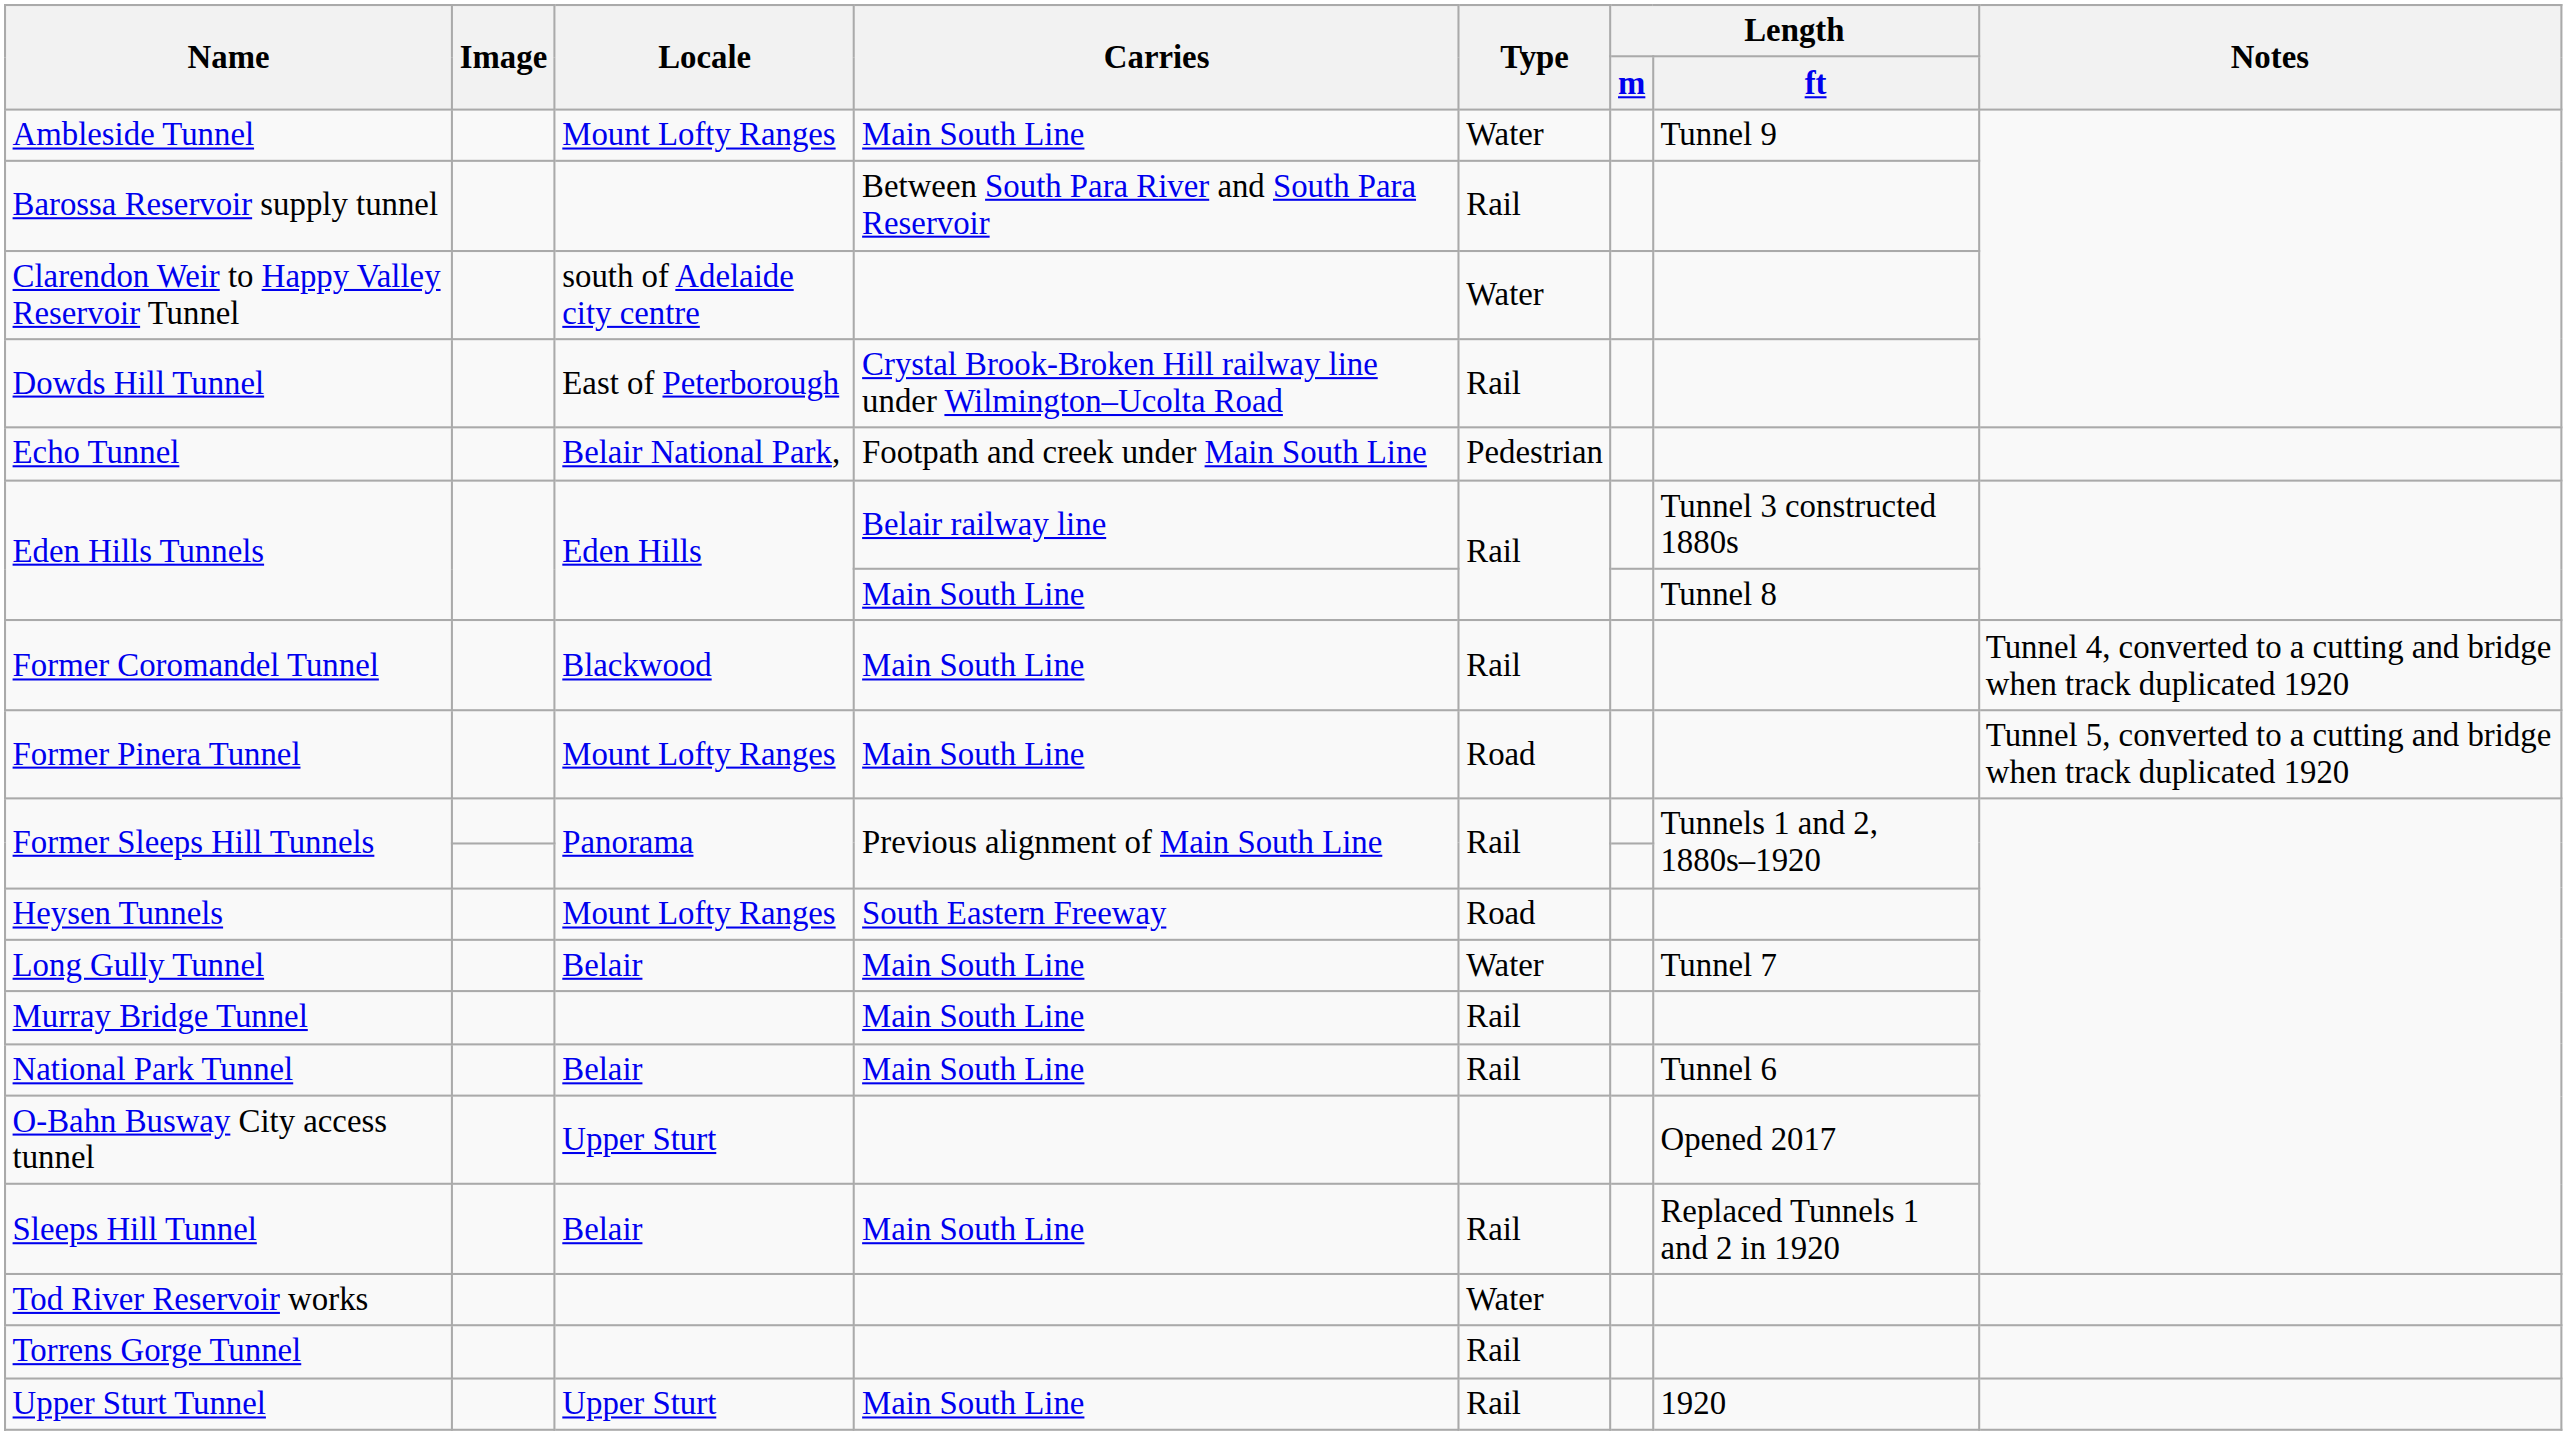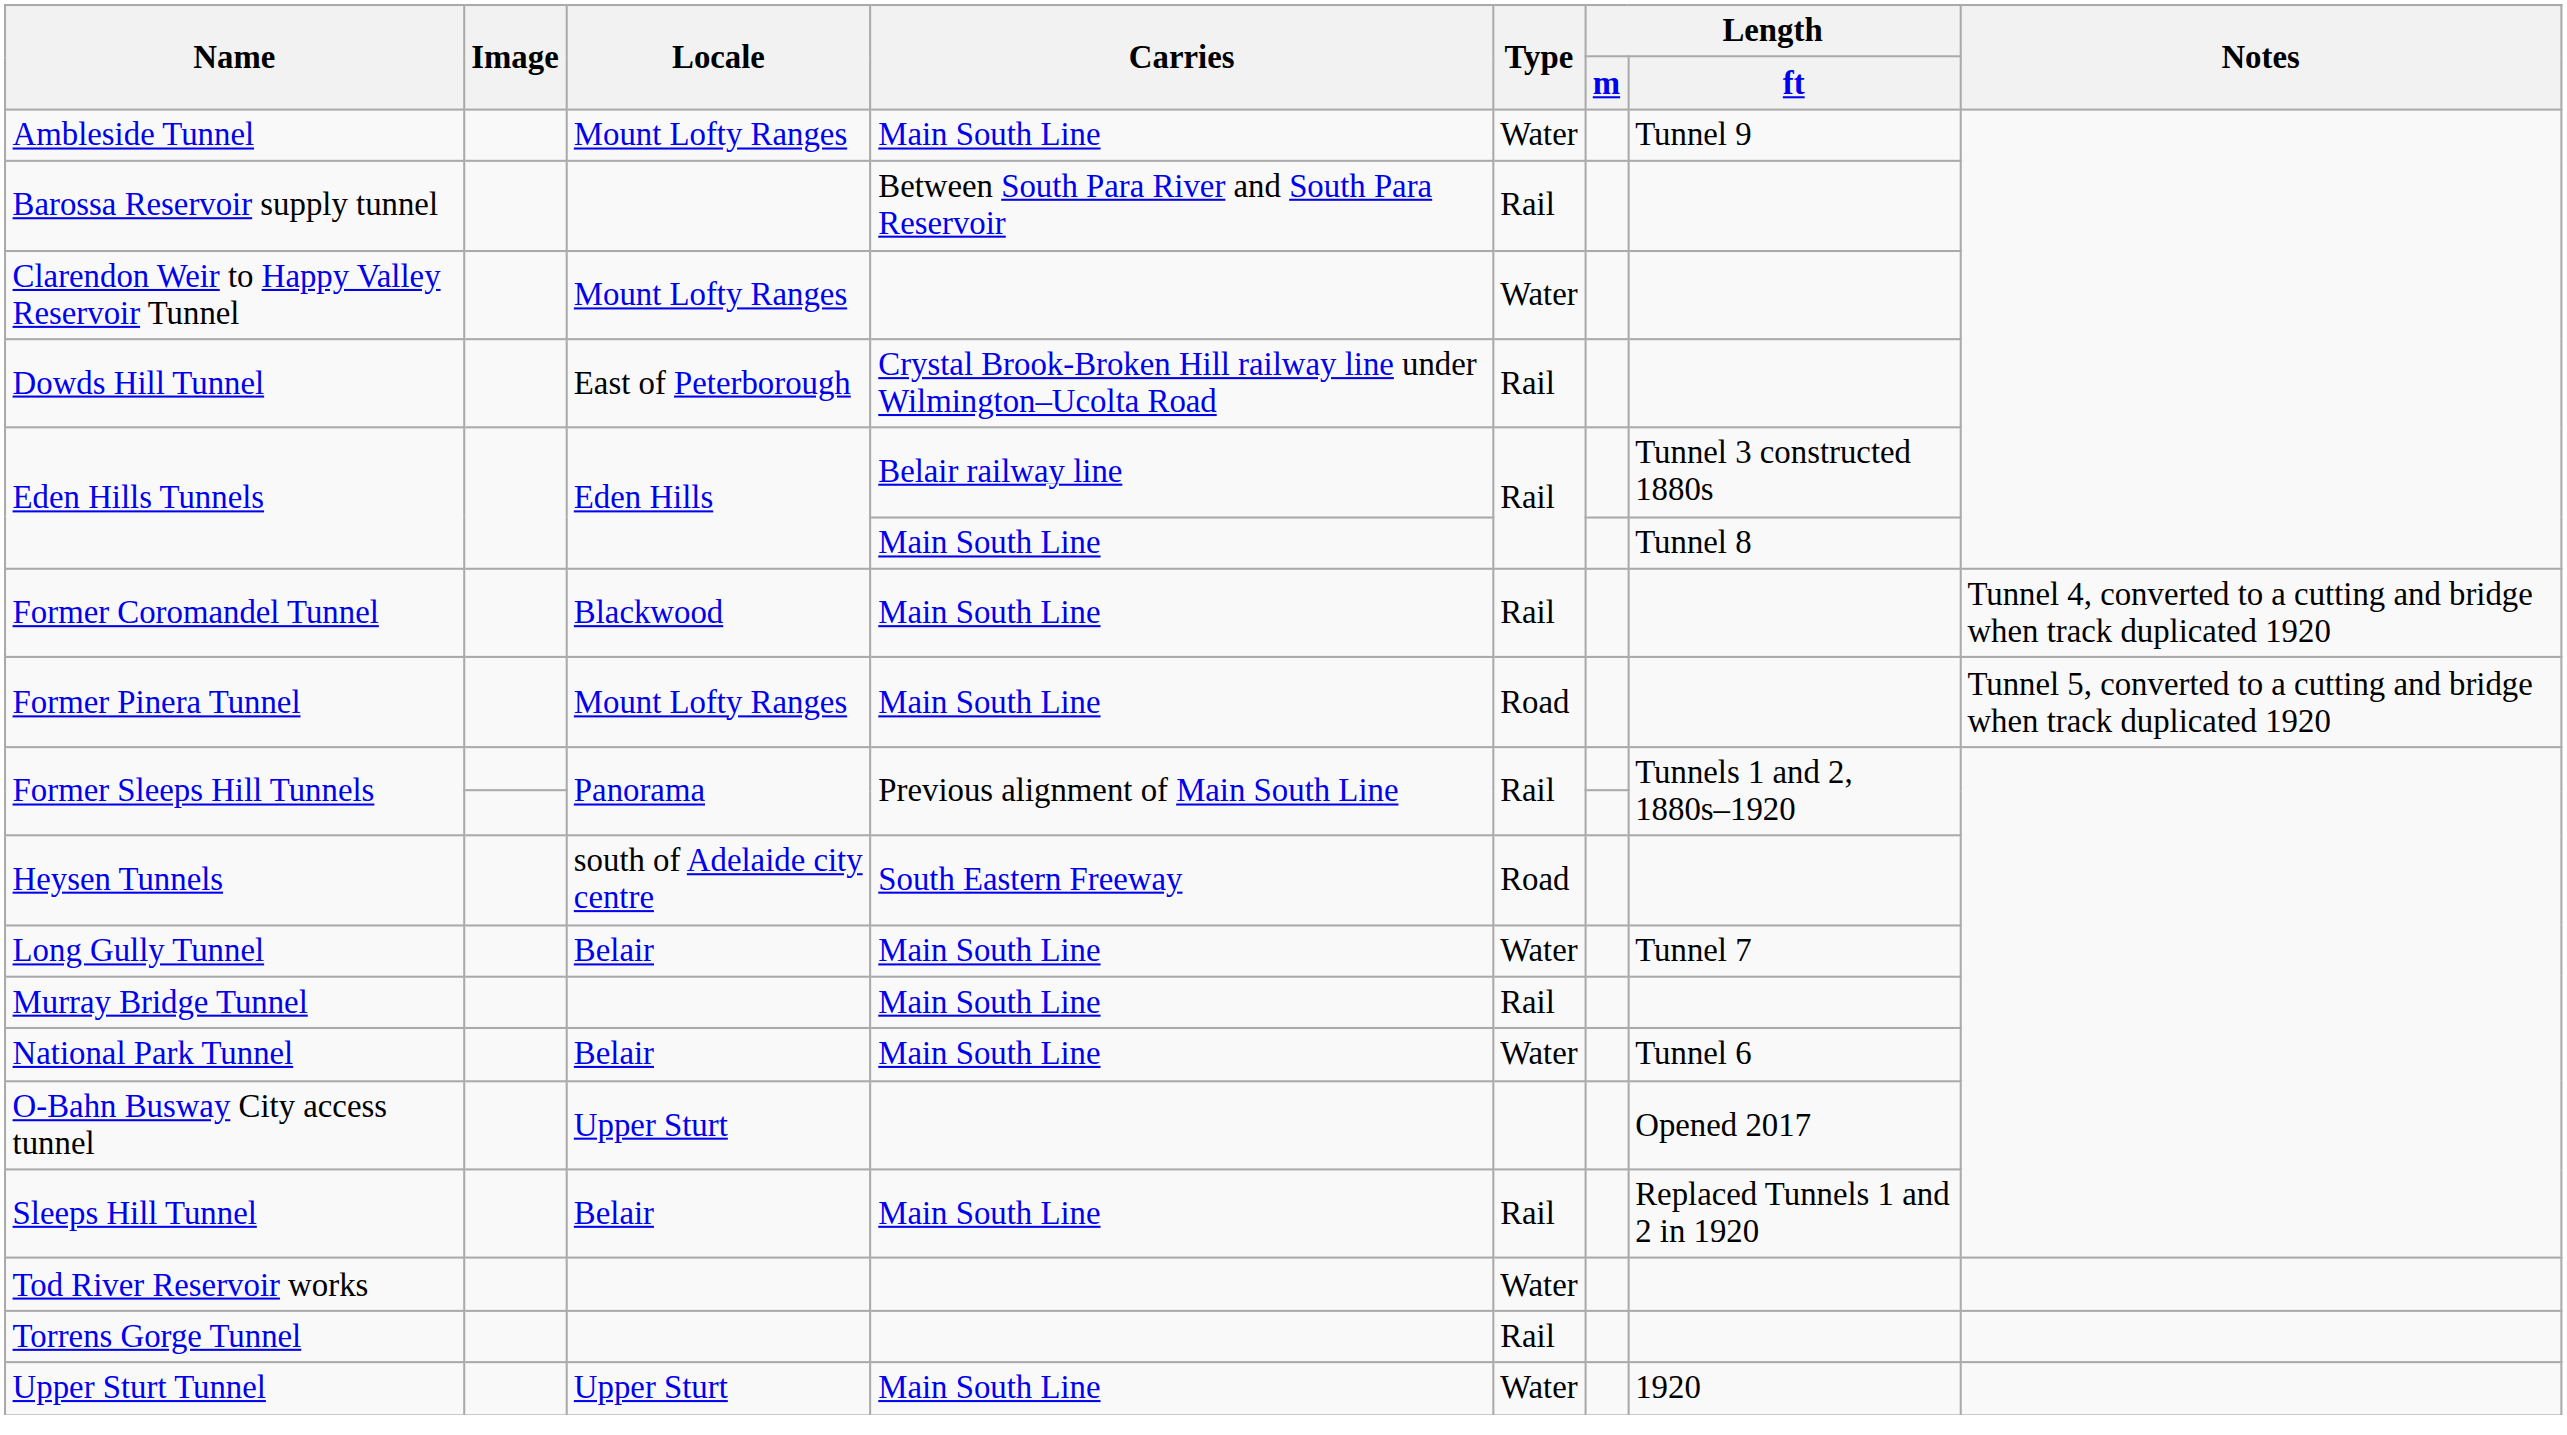Clarendon Weir to Happy Valley Reservoir Tunnel | Locale: south of Adelaide city centre -> Mount Lofty Ranges
- row: Echo Tunnel | Belair National Park, | Footpath and creek under Main South Line | Pedestrian
Heysen Tunnels | Locale: Mount Lofty Ranges -> south of Adelaide city centre
National Park Tunnel | Type: Rail -> Water
Upper Sturt Tunnel | Type: Rail -> Water
